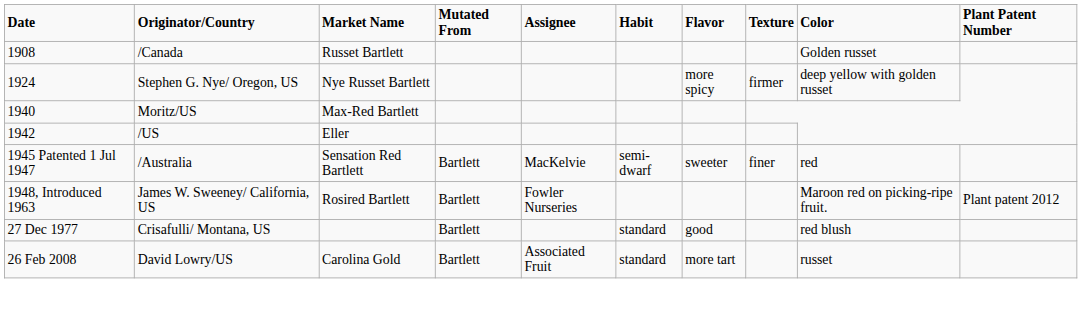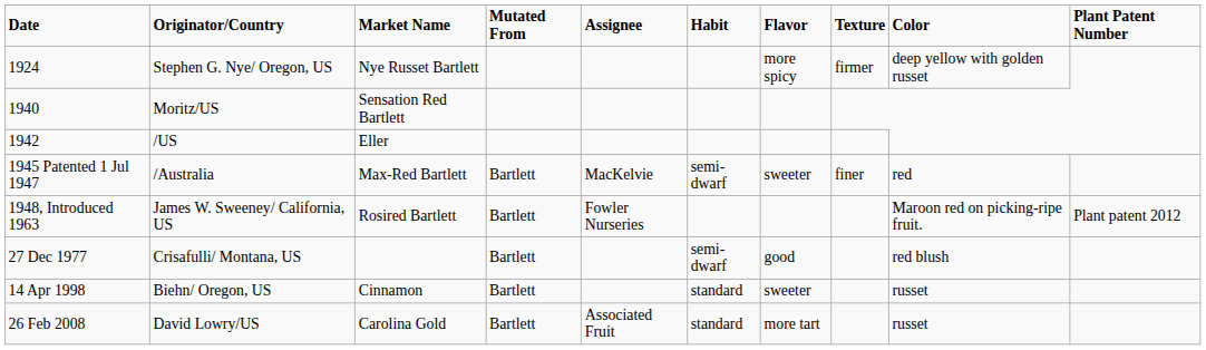- row: 1908 | /Canada | Russet Bartlett | Golden russet
1940 | Market Name: Max-Red Bartlett -> Sensation Red Bartlett
1945 Patented 1 Jul 1947 | Market Name: Sensation Red Bartlett -> Max-Red Bartlett
27 Dec 1977 | Habit: standard -> semi-dwarf
+ row: 14 Apr 1998 | Biehn/ Oregon, US | Cinnamon | Bartlett | standard | sweeter | russet
